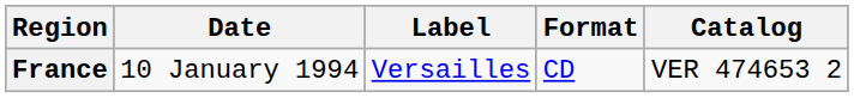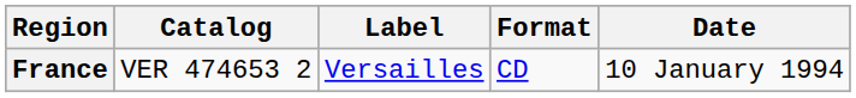columns swapped: Date <-> Catalog
